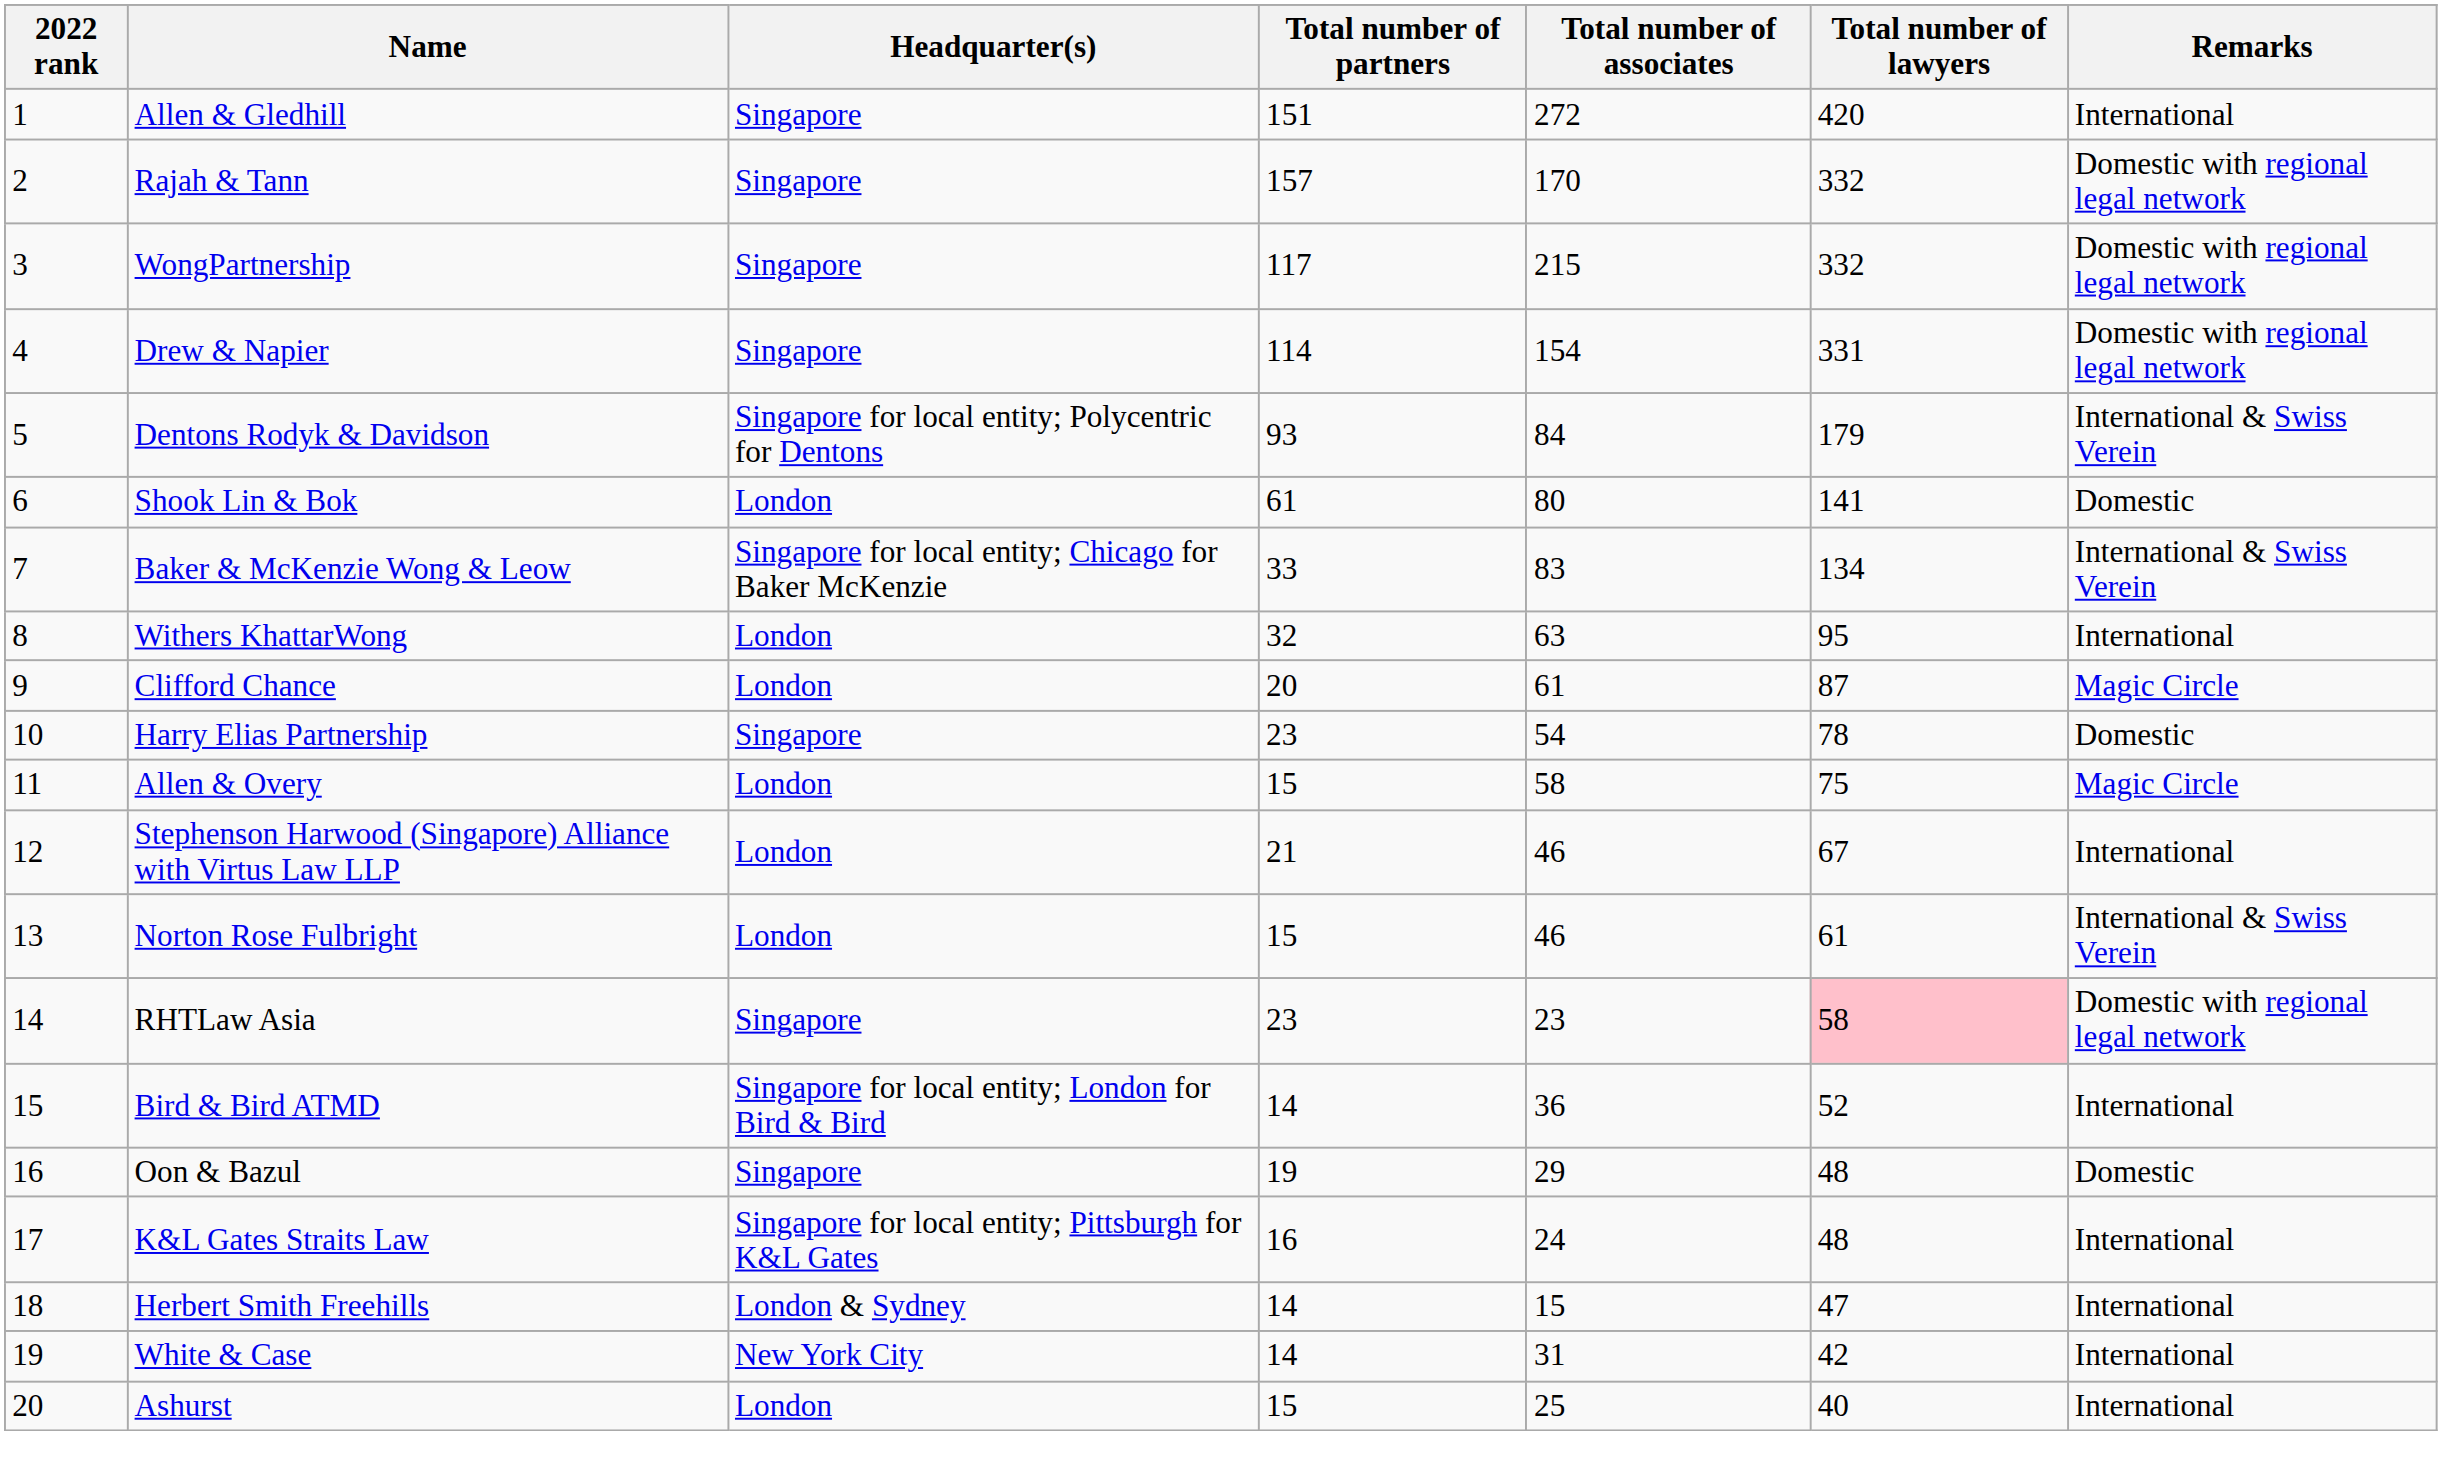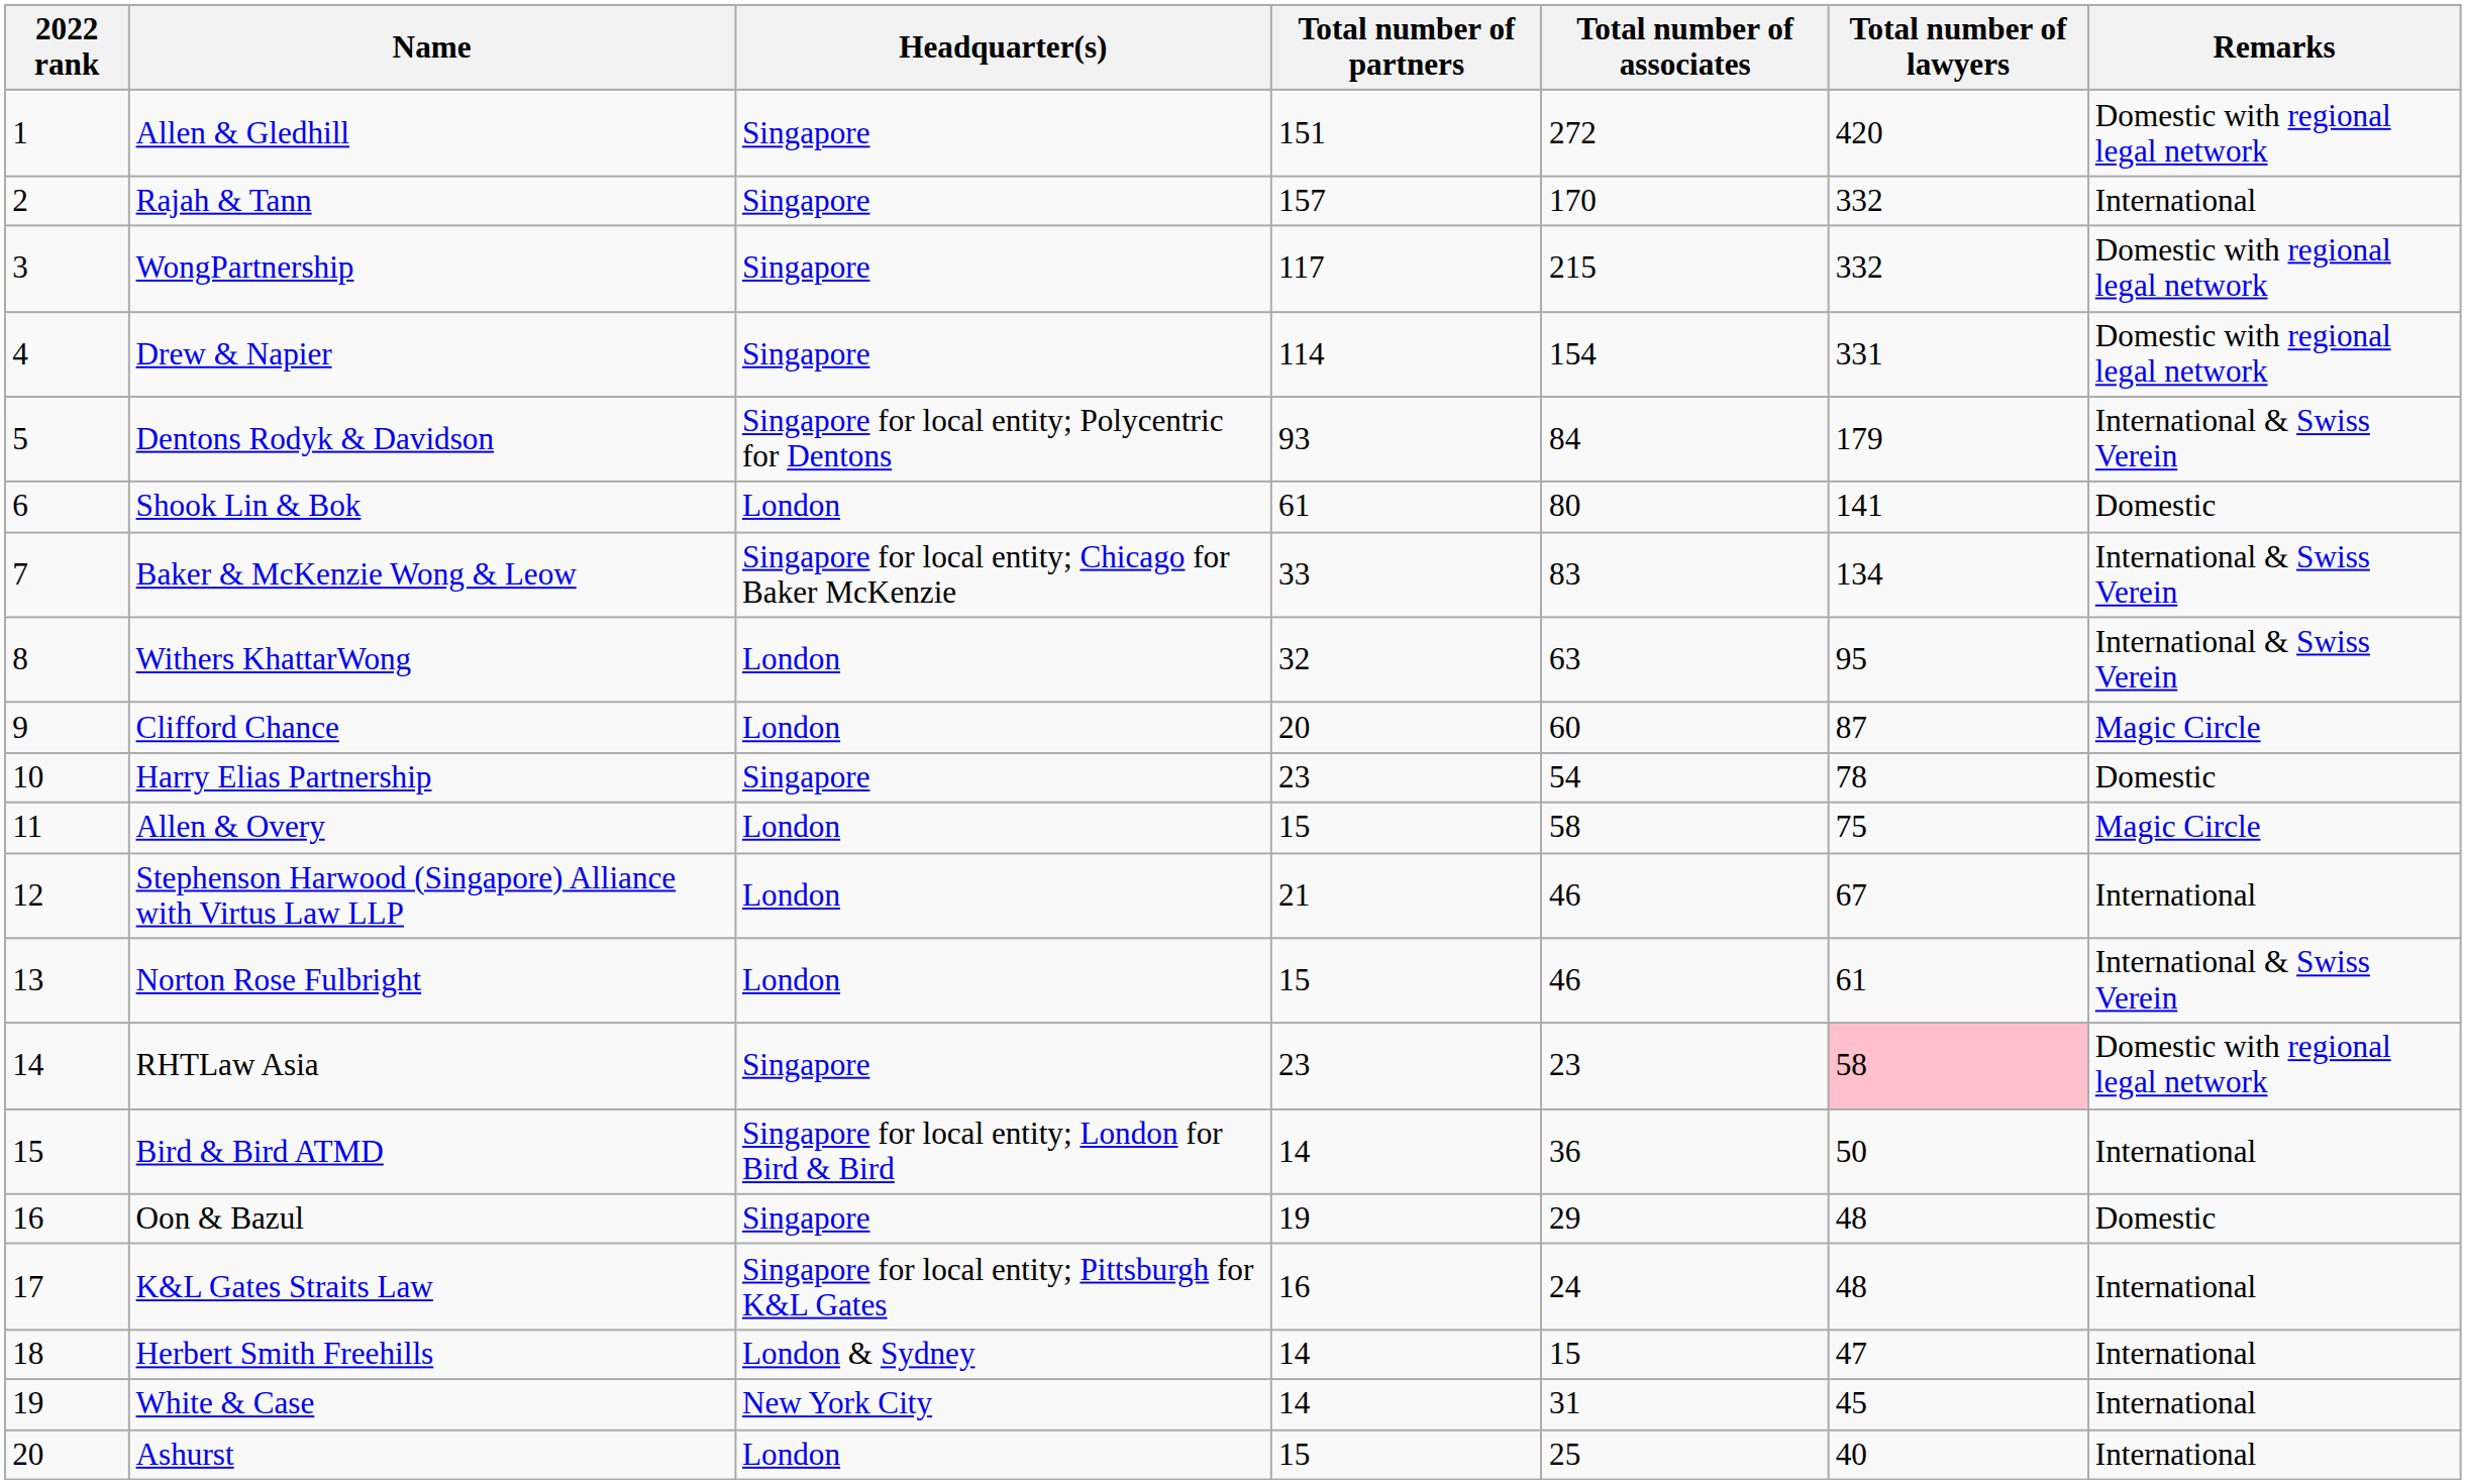Allen & Gledhill | Remarks: International -> Domestic with regional legal network
Rajah & Tann | Remarks: Domestic with regional legal network -> International
Withers KhattarWong | Remarks: International -> International & Swiss Verein
Clifford Chance | Total number of associates: 61 -> 60
Bird & Bird ATMD | Total number of lawyers: 52 -> 50
White & Case | Total number of lawyers: 42 -> 45
